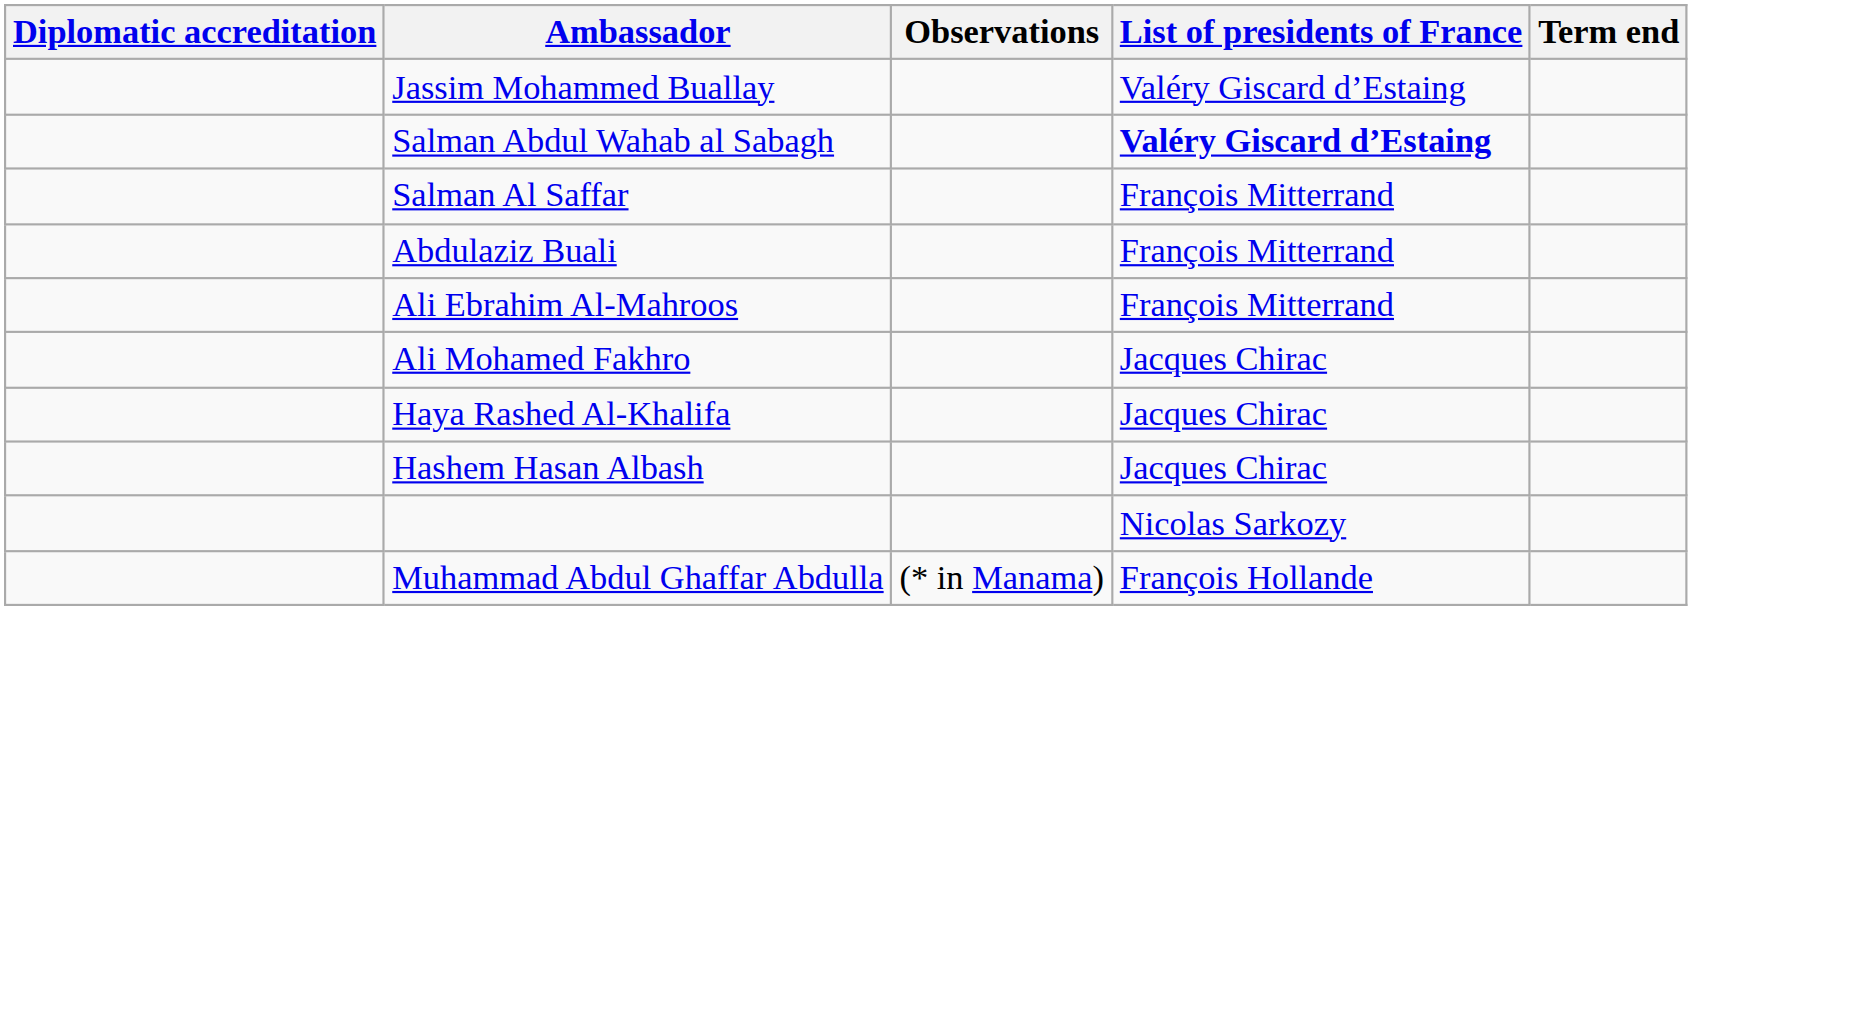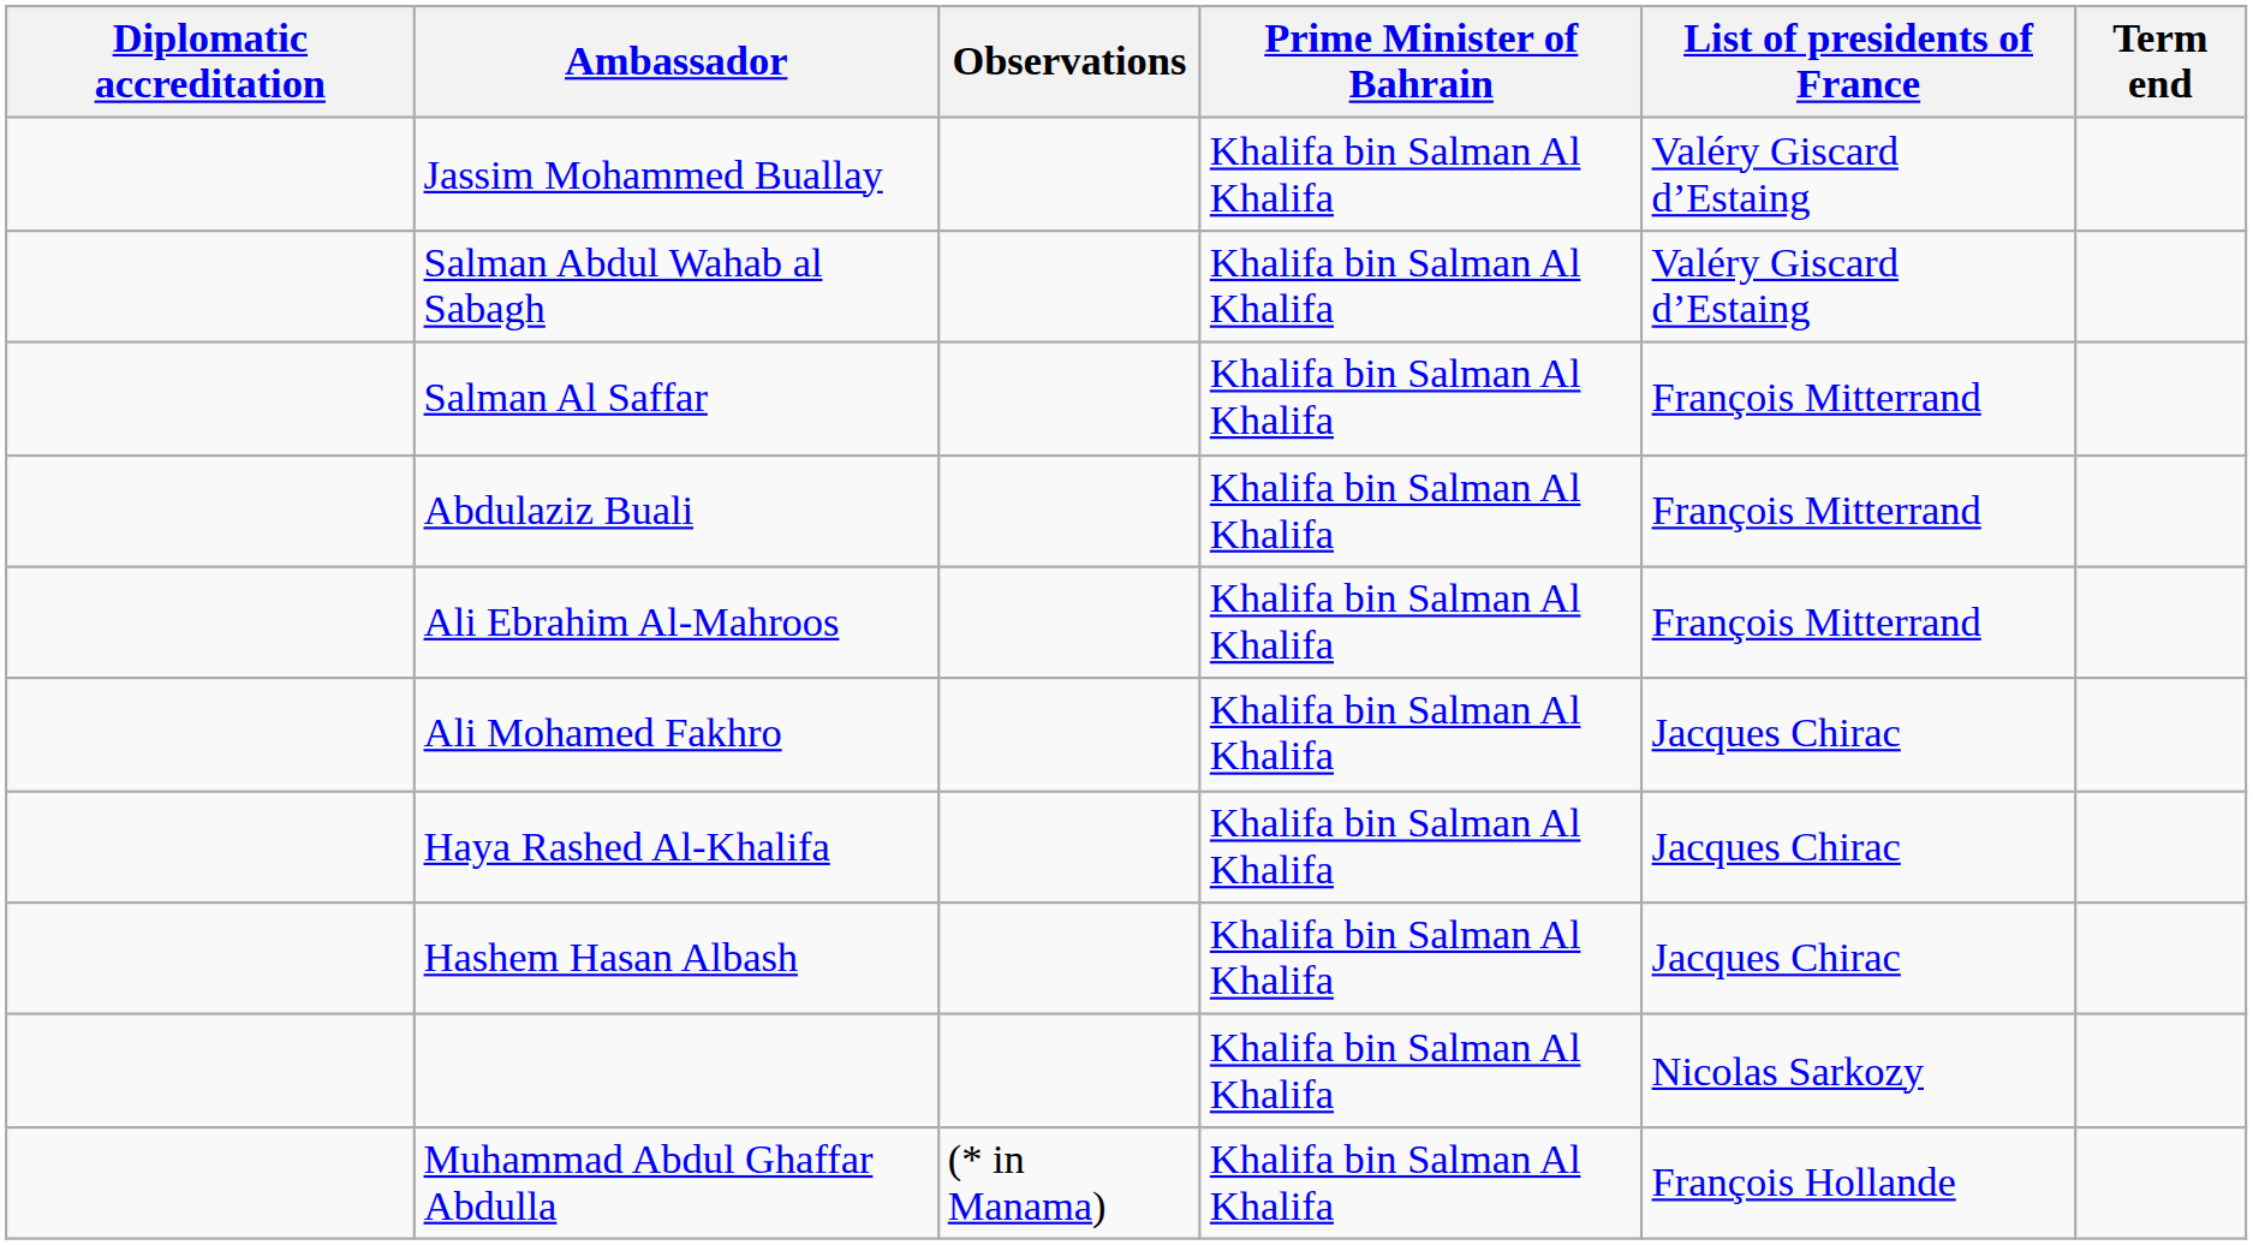+ column: Prime Minister of Bahrain | Khalifa bin Salman Al Khalifa | Khalifa bin Salman Al Khalifa | Khalifa bin Salman Al Khalifa | Khalifa bin Salman Al Khalifa | Khalifa bin Salman Al Khalifa | Khalifa bin Salman Al Khalifa | Khalifa bin Salman Al Khalifa | Khalifa bin Salman Al Khalifa | Khalifa bin Salman Al Khalifa | Khalifa bin Salman Al Khalifa
Salman Abdul Wahab al Sabagh | List of presidents of France: bold -> normal
